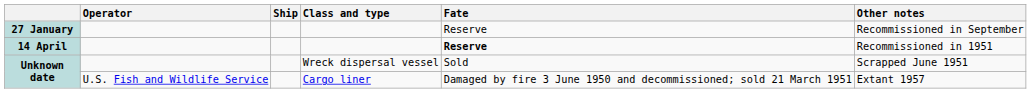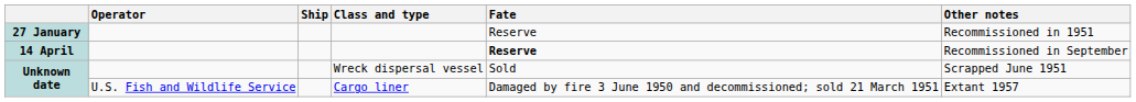27 January | Other notes: Recommissioned in September -> Recommissioned in 1951
14 April | Other notes: Recommissioned in 1951 -> Recommissioned in September
